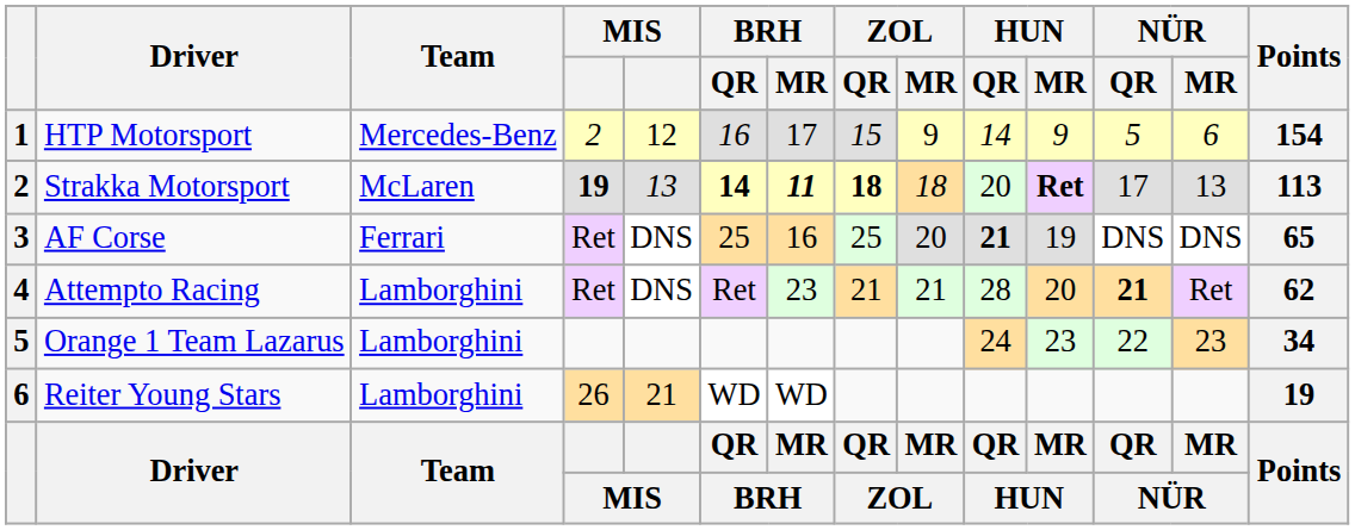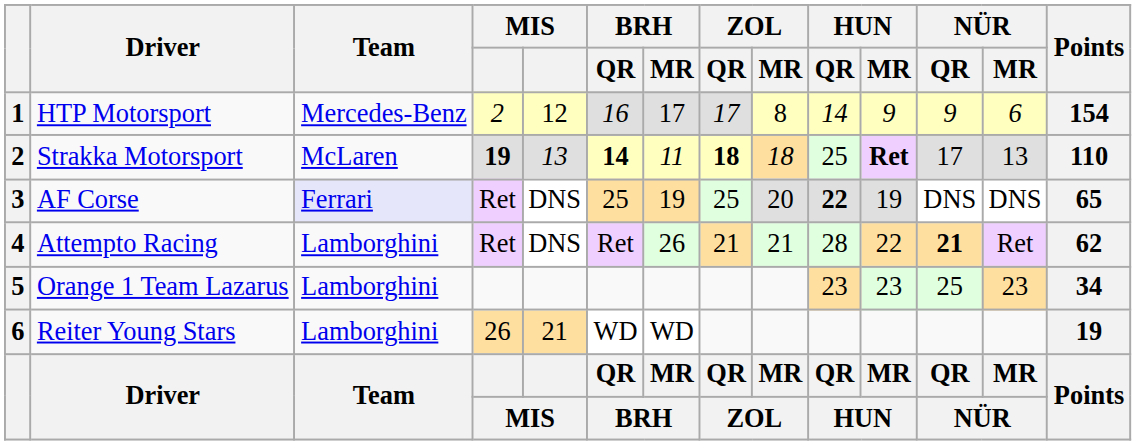HTP Motorsport | ZOL / QR: 15 -> 17
HTP Motorsport | ZOL / MR: 9 -> 8
HTP Motorsport | NÜR / QR: 5 -> 9
Strakka Motorsport | BRH / MR: bold -> normal
Strakka Motorsport | HUN / QR: 20 -> 25
Strakka Motorsport | Points: 113 -> 110
AF Corse | Team: no background -> lavender background
AF Corse | BRH / MR: 16 -> 19
AF Corse | HUN / QR: 21 -> 22
Attempto Racing | BRH / MR: 23 -> 26
Attempto Racing | HUN / MR: 20 -> 22
Orange 1 Team Lazarus | HUN / QR: 24 -> 23
Orange 1 Team Lazarus | NÜR / QR: 22 -> 25
